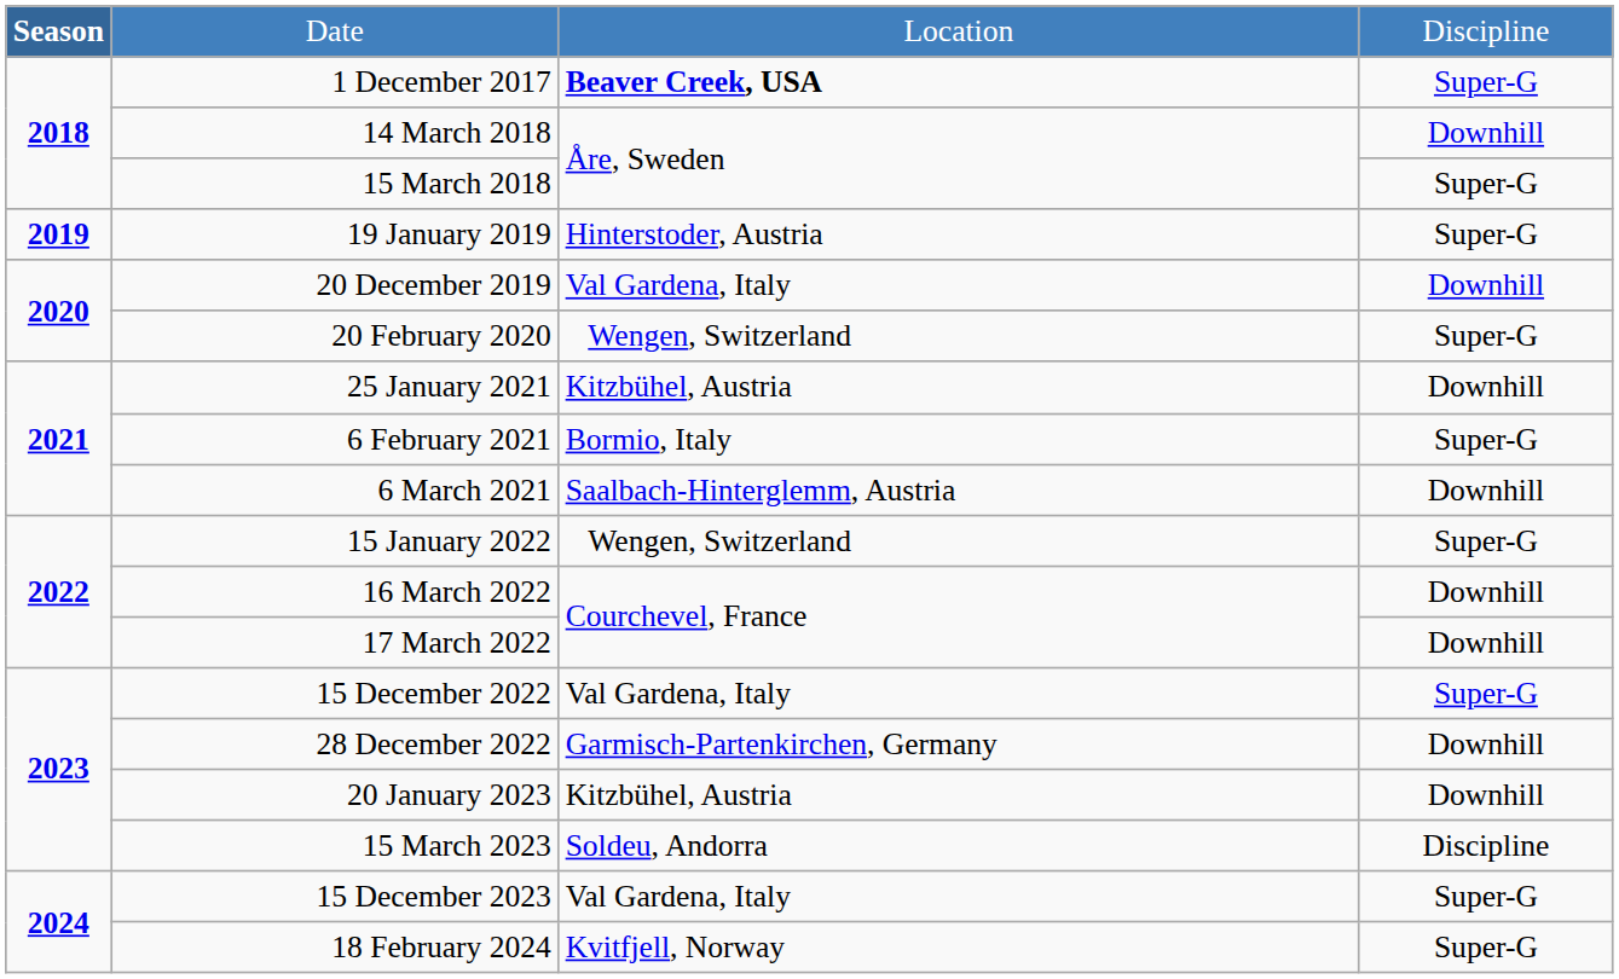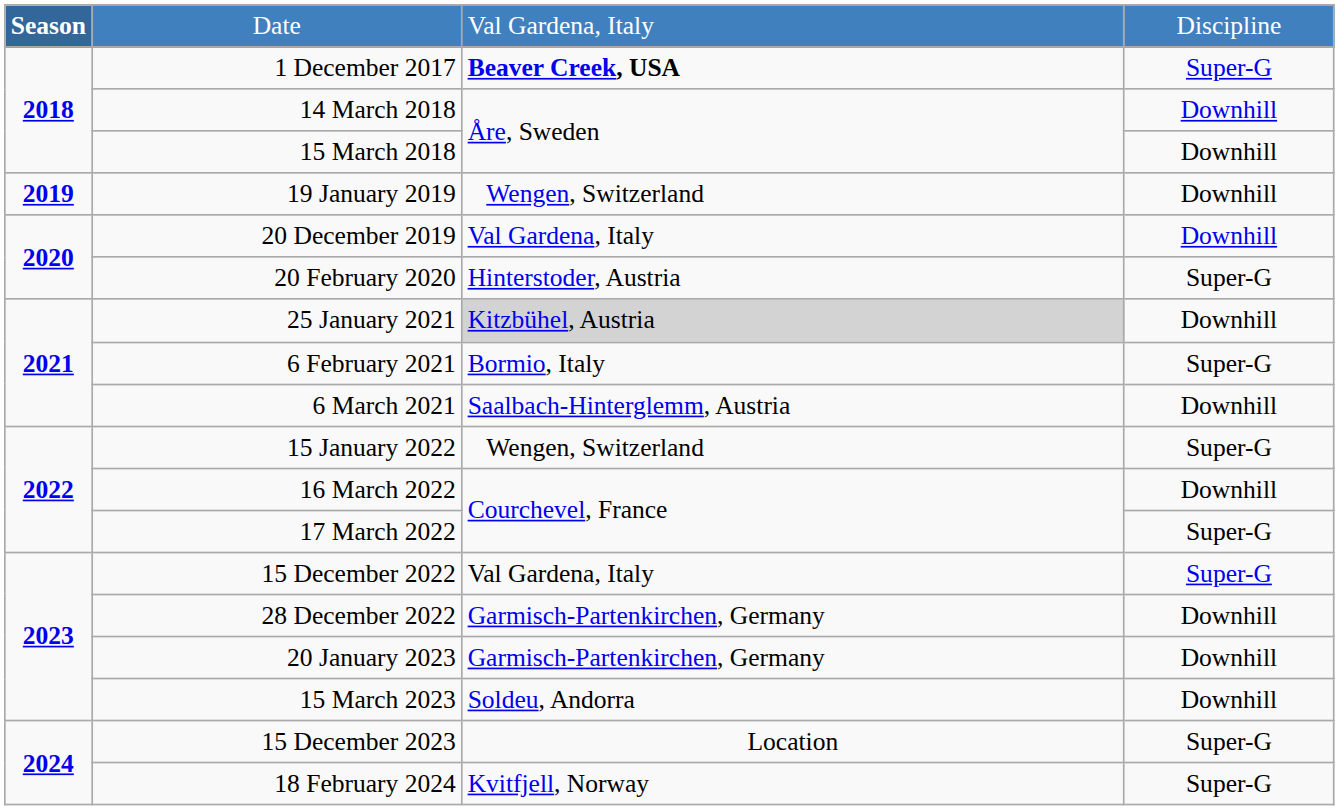Date | column 3: Location -> Val Gardena, Italy
15 March 2018 | column 4: Super-G -> Downhill
19 January 2019 | column 3: Hinterstoder, Austria -> Wengen, Switzerland
19 January 2019 | column 4: Super-G -> Downhill
20 February 2020 | column 3: Wengen, Switzerland -> Hinterstoder, Austria
25 January 2021 | column 3: no background -> lightgrey background
17 March 2022 | column 4: Downhill -> Super-G
20 January 2023 | column 3: Kitzbühel, Austria -> Garmisch-Partenkirchen, Germany
15 March 2023 | column 4: Discipline -> Downhill
15 December 2023 | column 3: Val Gardena, Italy -> Location
